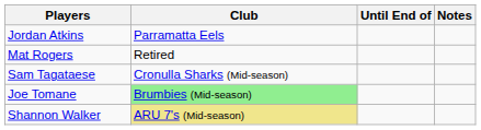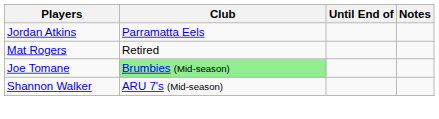- row: Sam Tagataese | Cronulla Sharks (Mid-season)
Shannon Walker | Club: khaki background -> no background
